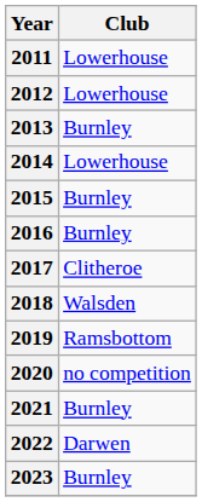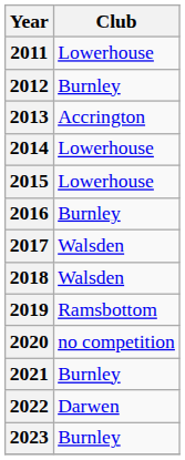2012 | Club: Lowerhouse -> Burnley
2013 | Club: Burnley -> Accrington
2015 | Club: Burnley -> Lowerhouse
2017 | Club: Clitheroe -> Walsden
